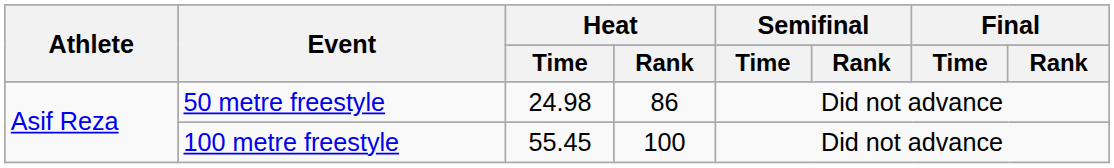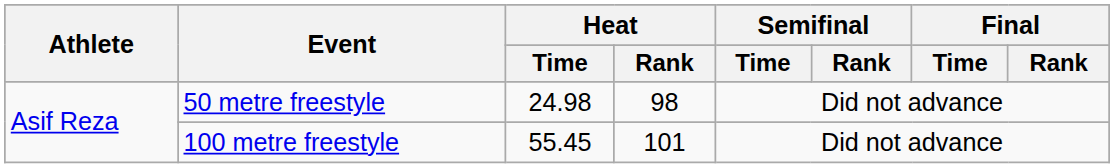50 metre freestyle | Heat / Rank: 86 -> 98
100 metre freestyle | Heat / Rank: 100 -> 101
